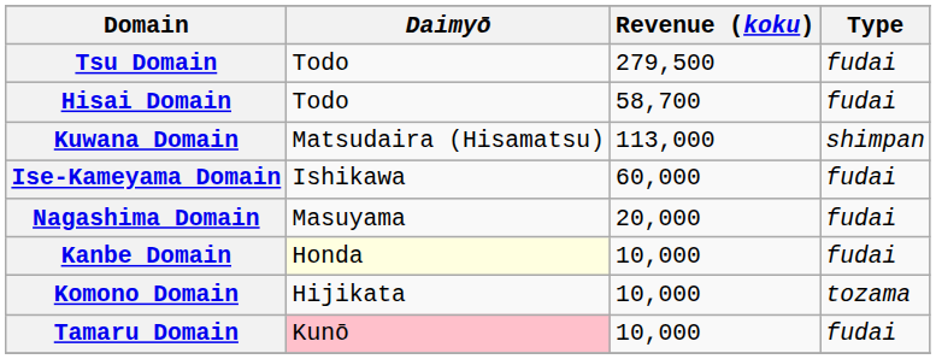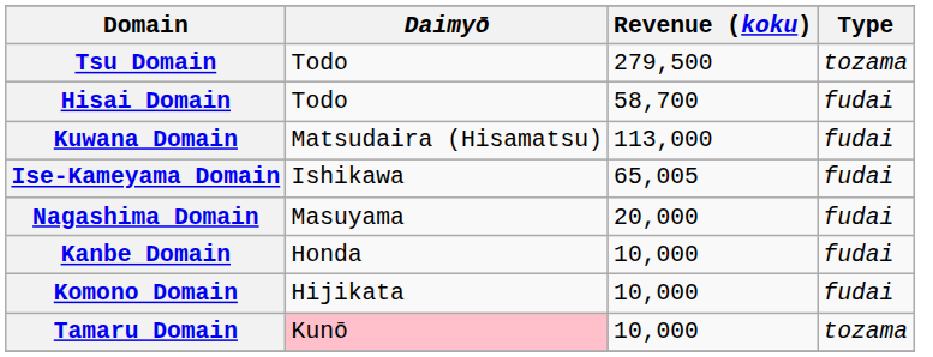Tsu Domain | Type: fudai -> tozama
Kuwana Domain | Type: shimpan -> fudai
Ise-Kameyama Domain | Revenue (koku): 60,000 -> 65,005
Kanbe Domain | Daimyō: lightyellow background -> no background
Komono Domain | Type: tozama -> fudai
Tamaru Domain | Type: fudai -> tozama
